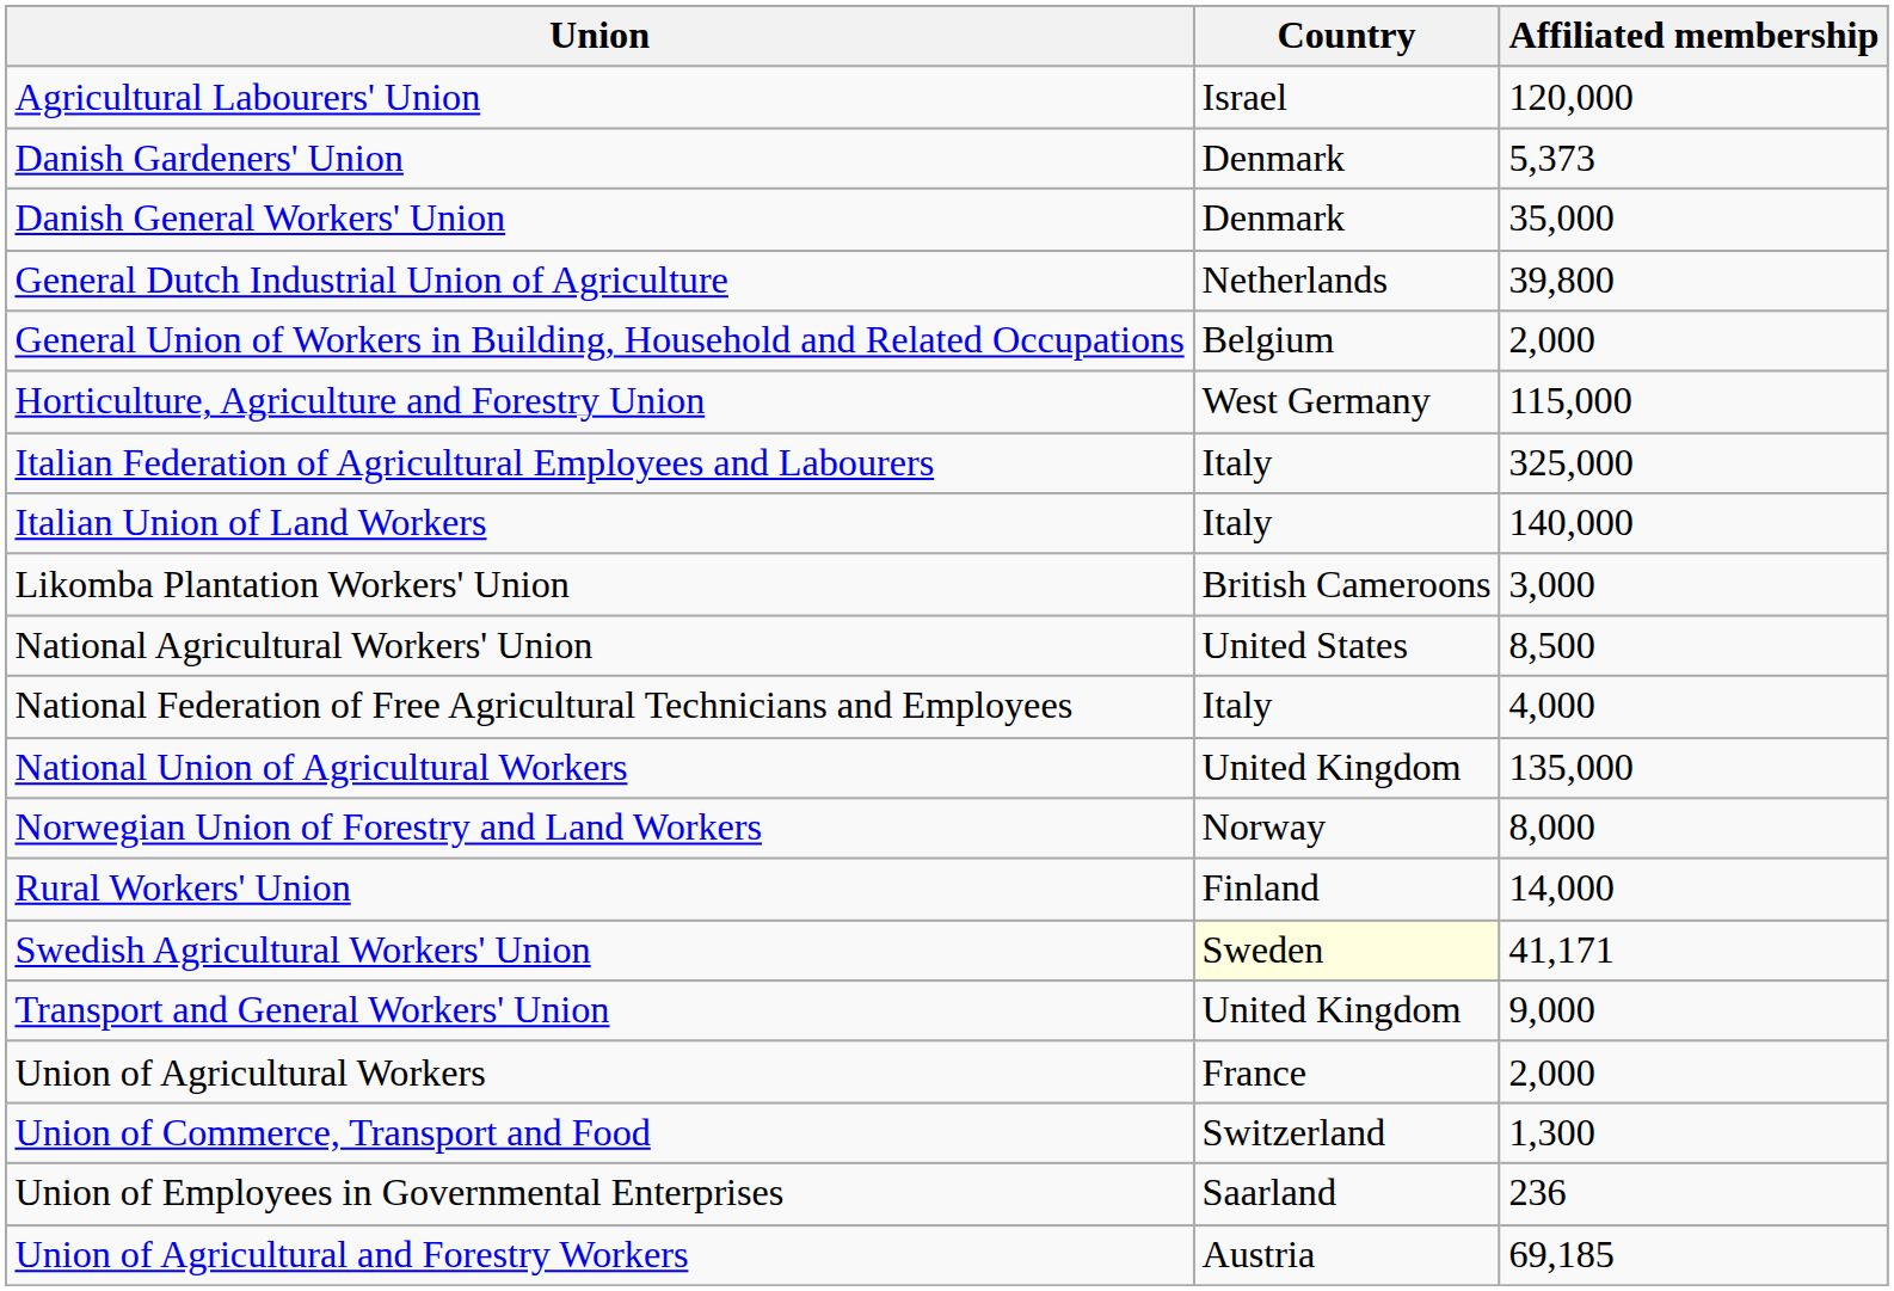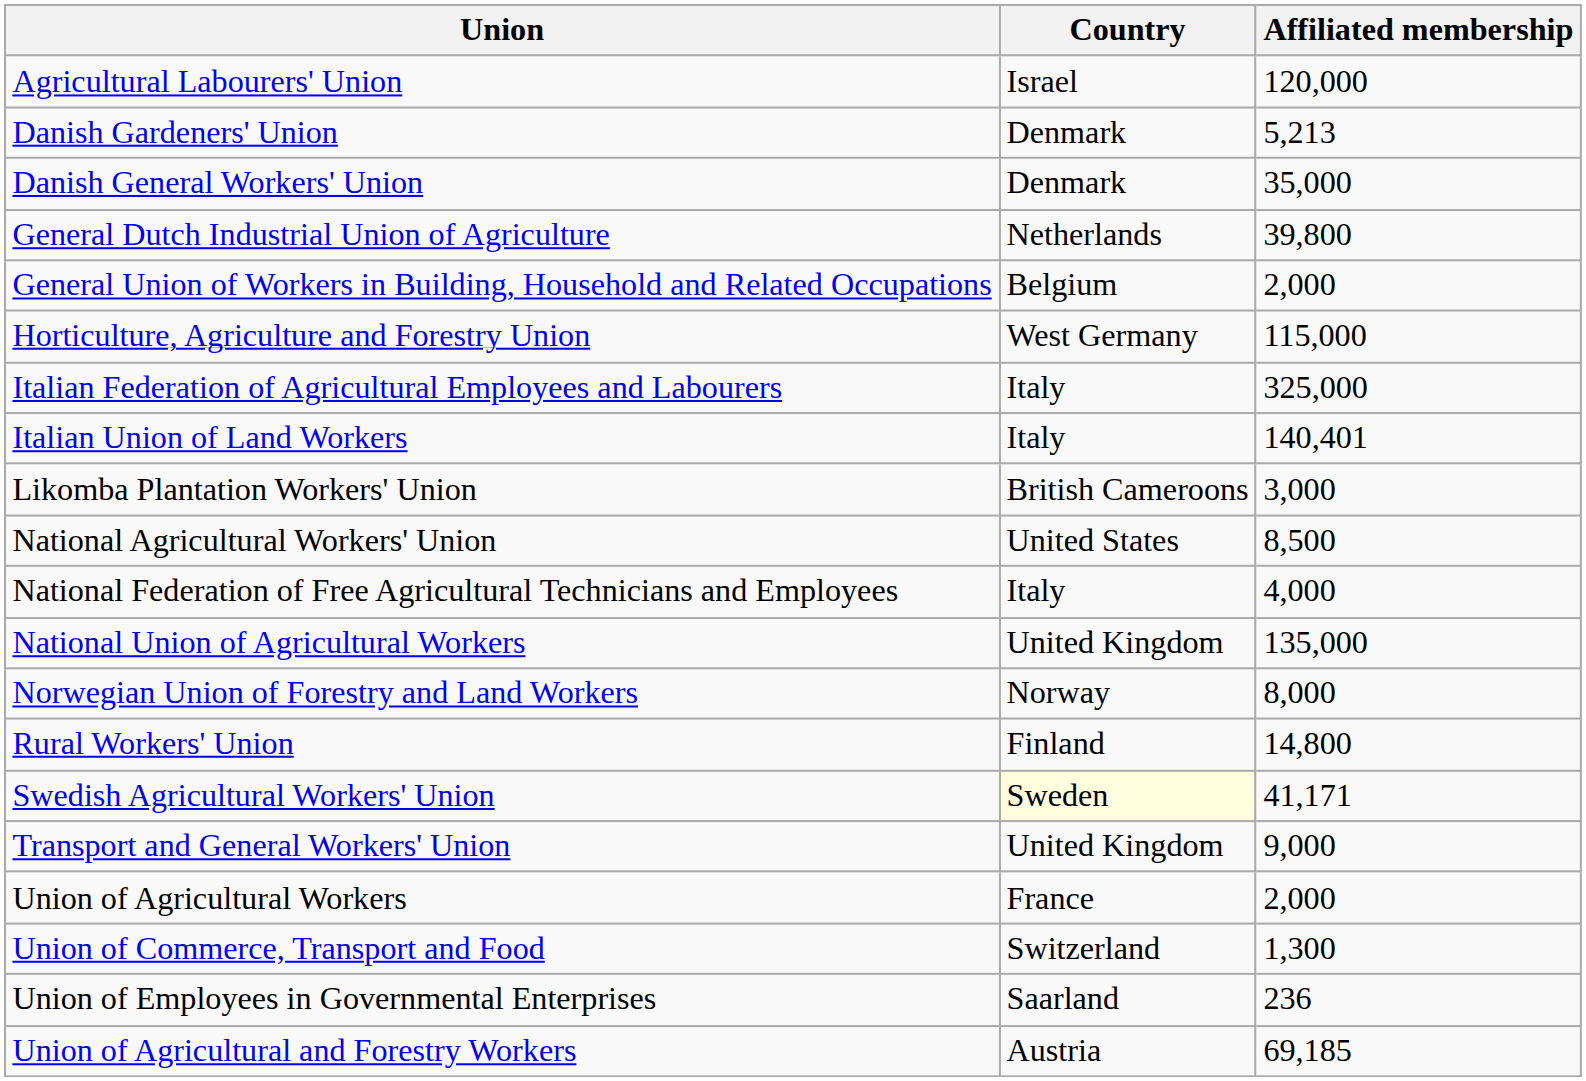Danish Gardeners' Union | Affiliated membership: 5,373 -> 5,213
Italian Union of Land Workers | Affiliated membership: 140,000 -> 140,401
Rural Workers' Union | Affiliated membership: 14,000 -> 14,800
